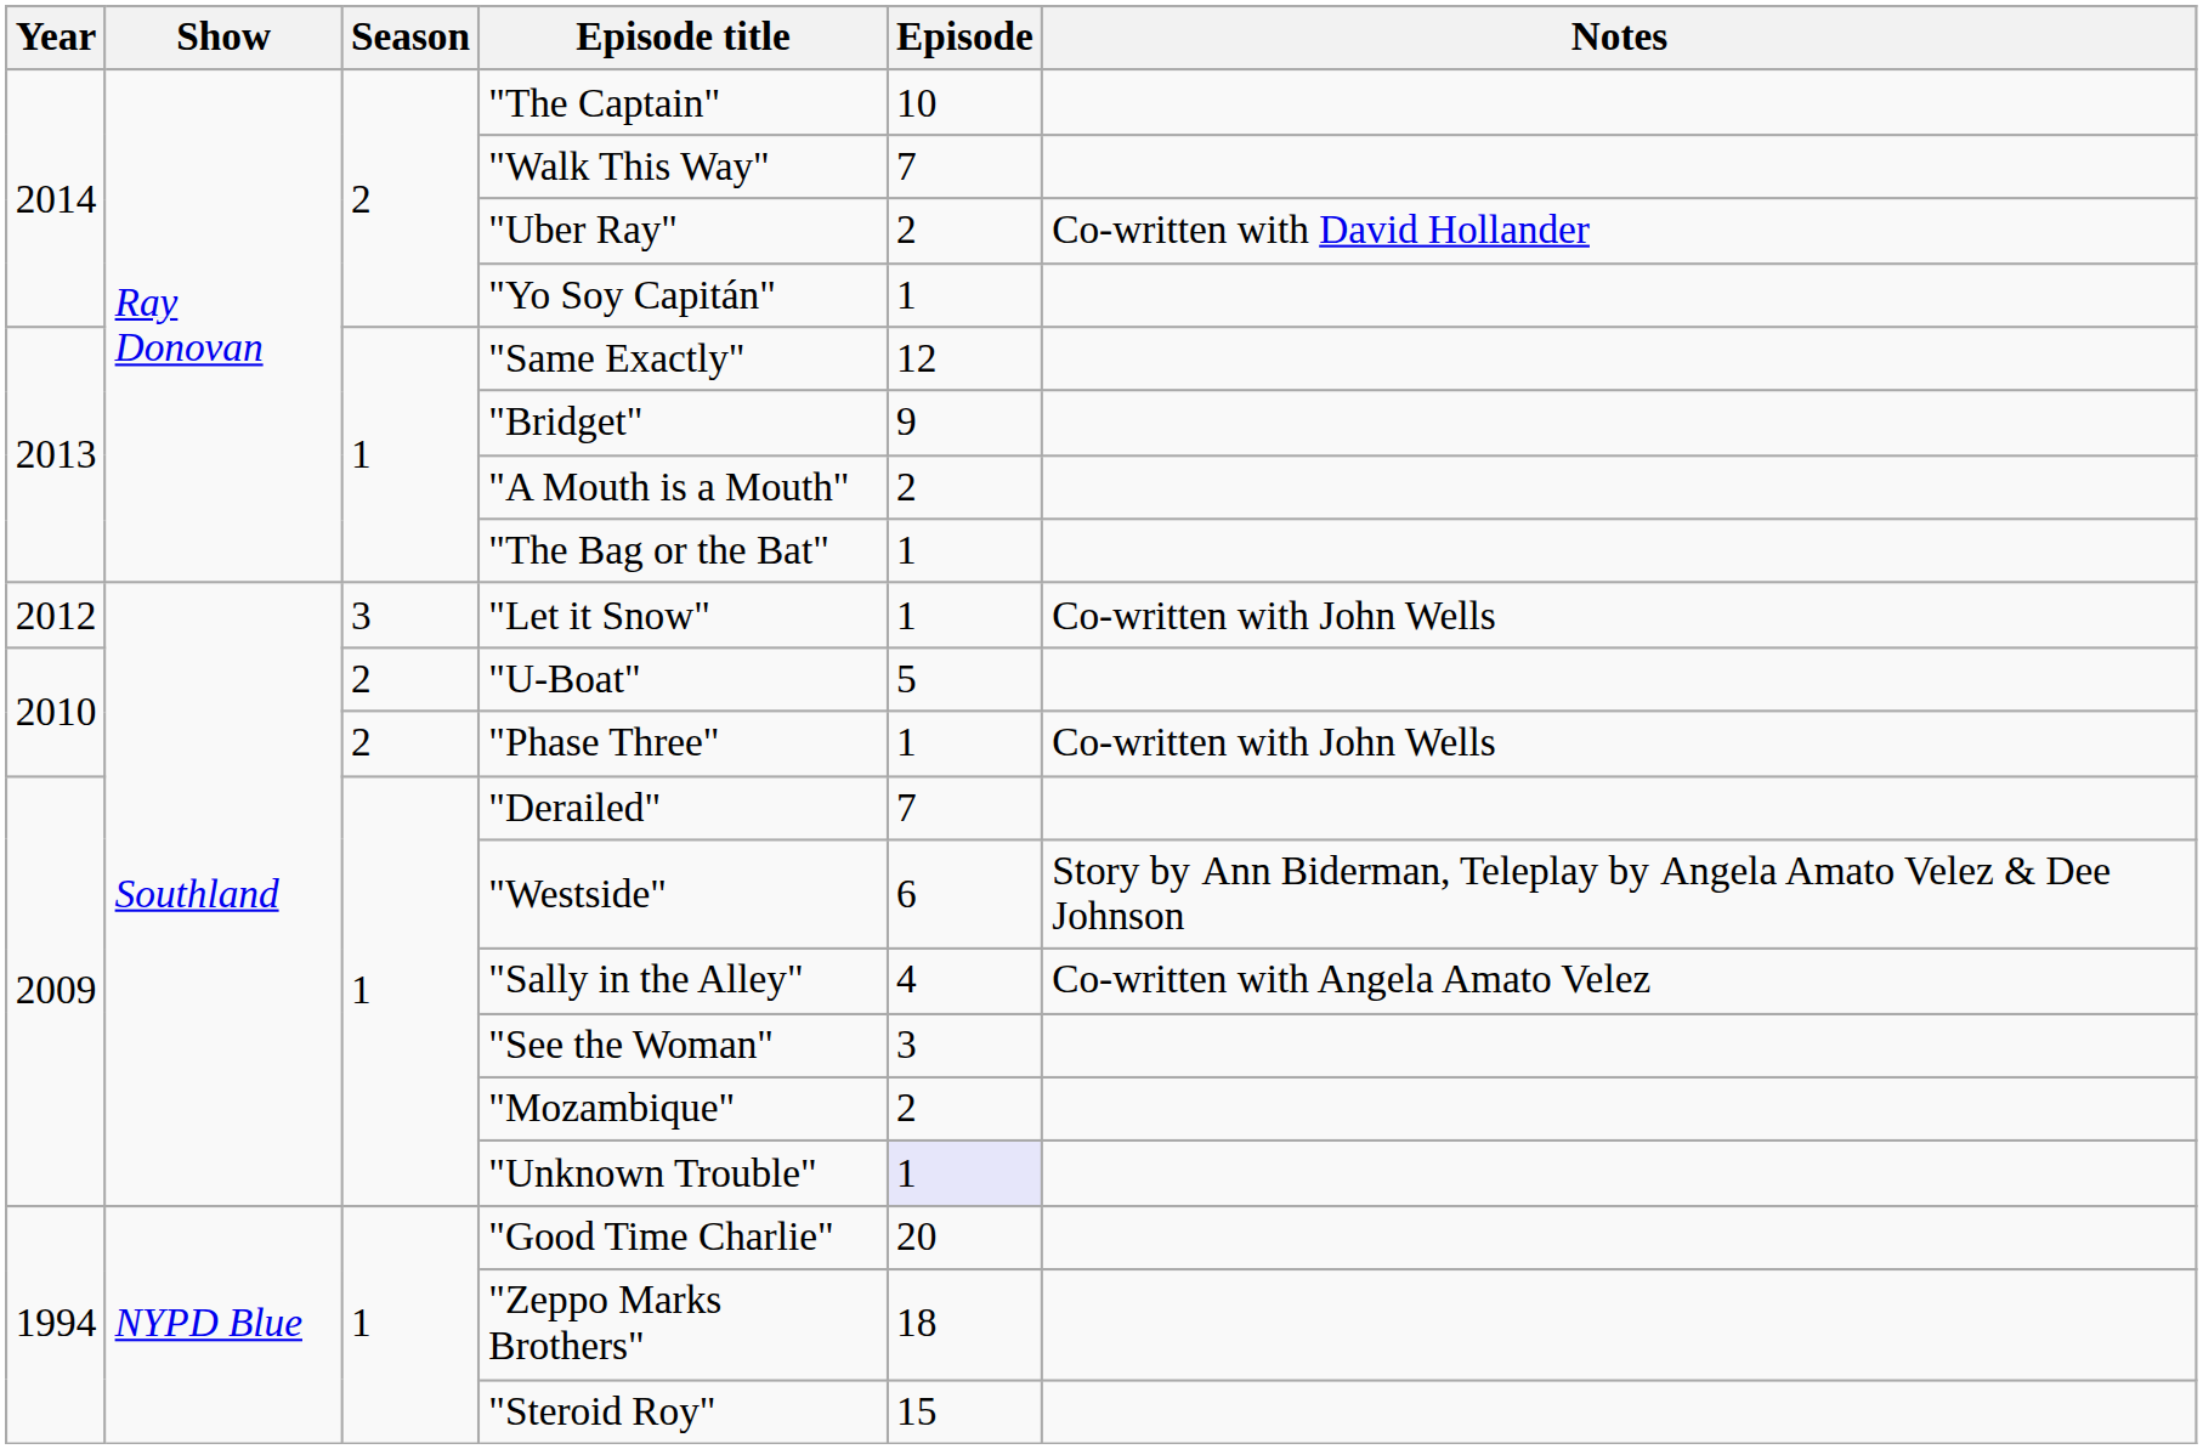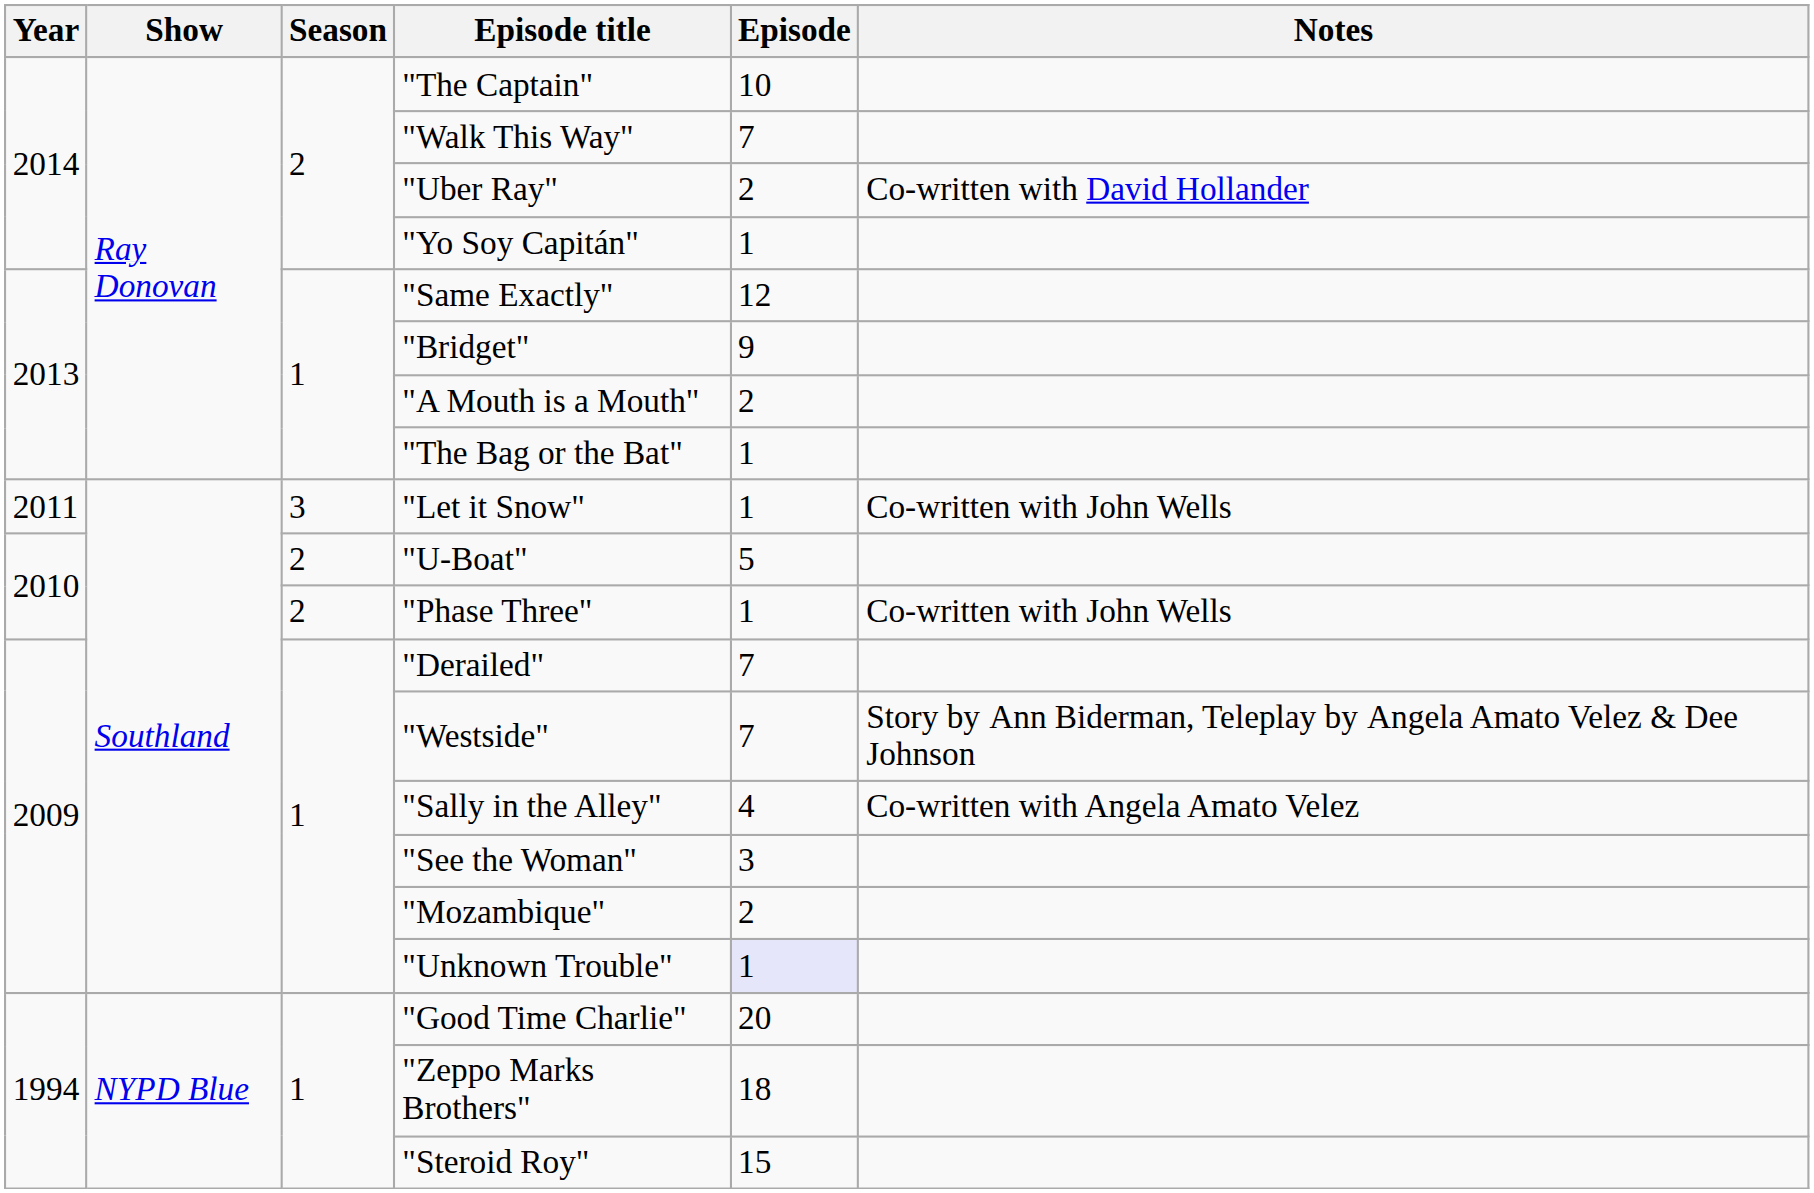"Let it Snow" | Year: 2012 -> 2011
"Westside" | Episode: 6 -> 7
